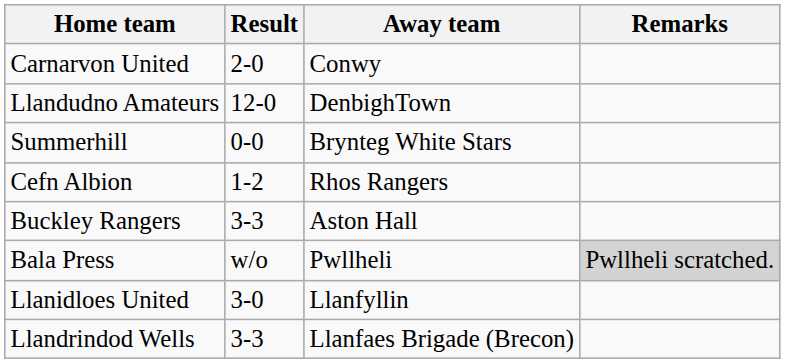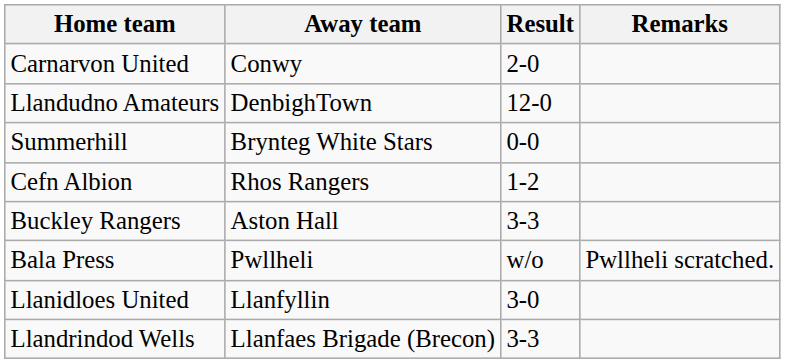columns swapped: Result <-> Away team
Bala Press | Remarks: lightgrey background -> no background
